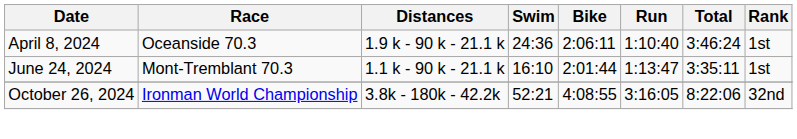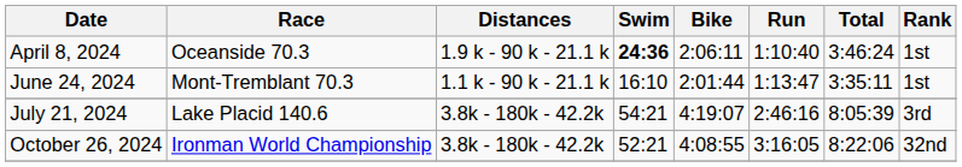April 8, 2024 | Swim: normal -> bold
+ row: July 21, 2024 | Lake Placid 140.6 | 3.8k - 180k - 42.2k | 54:21 | 4:19:07 | 2:46:16 | 8:05:39 | 3rd
